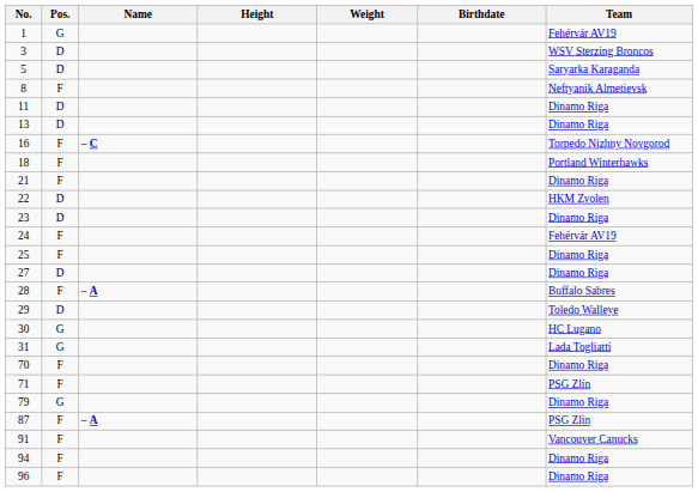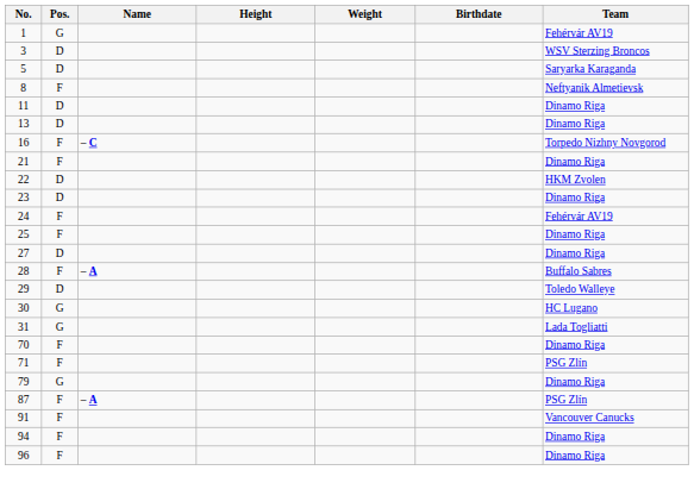- row: 18 | F | Portland Winterhawks
